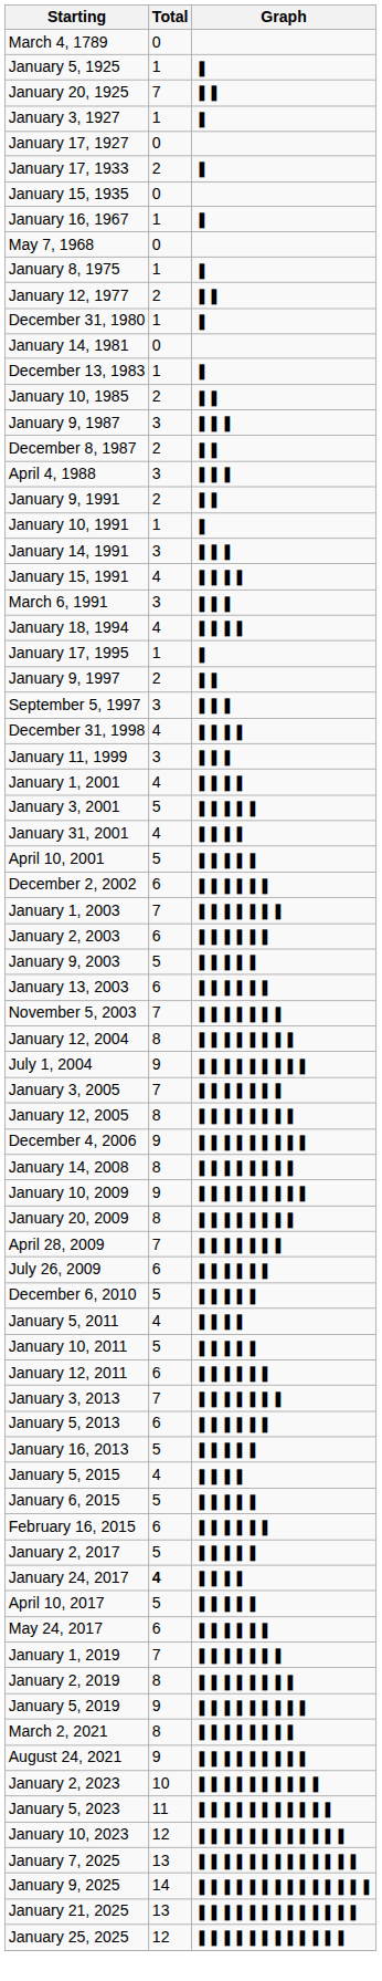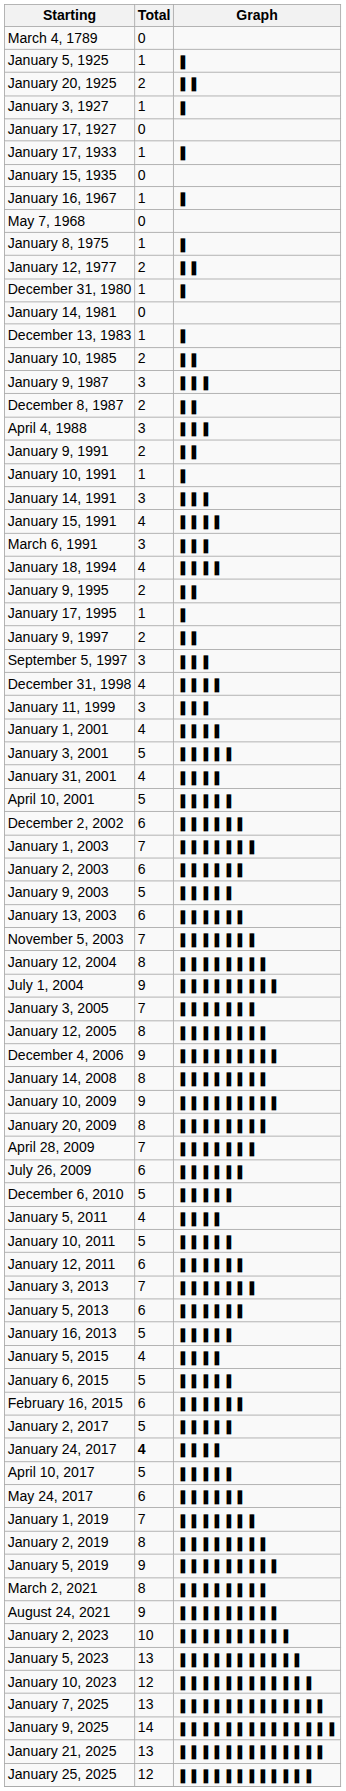January 20, 1925 | Total: 7 -> 2
January 17, 1933 | Total: 2 -> 1
+ row: January 9, 1995 | 2 | ❚❚
January 5, 2023 | Total: 11 -> 13
